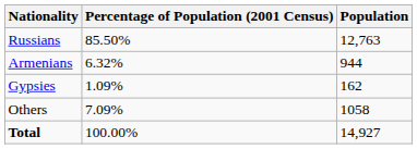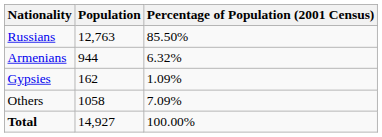columns swapped: Population <-> Percentage of Population (2001 Census)
